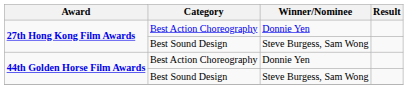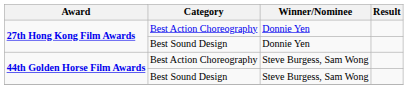27th Hong Kong Film Awards / Best Sound Design | Winner/Nominee: Steve Burgess, Sam Wong -> Donnie Yen
44th Golden Horse Film Awards / Best Action Choreography | Winner/Nominee: Donnie Yen -> Steve Burgess, Sam Wong
